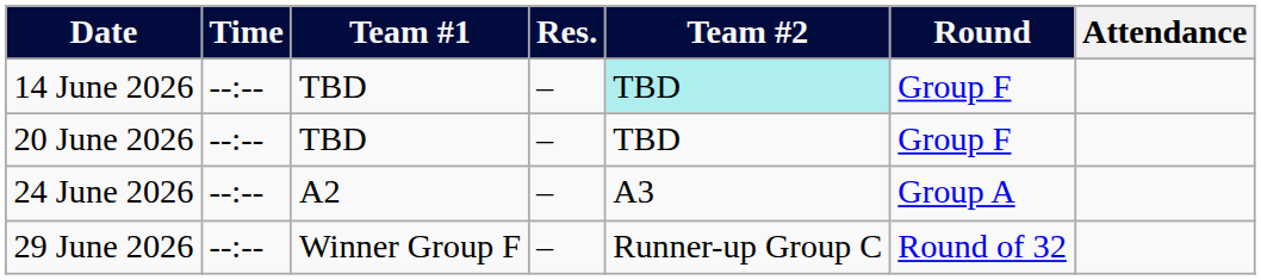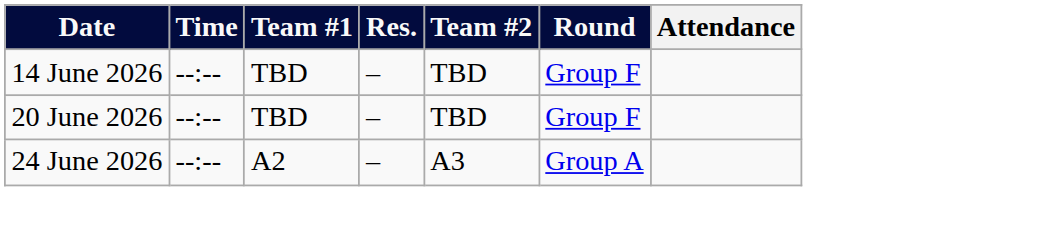14 June 2026 | Team #2: paleturquoise background -> no background
- row: 29 June 2026 | --:-- | Winner Group F | – | Runner-up Group C | Round of 32
